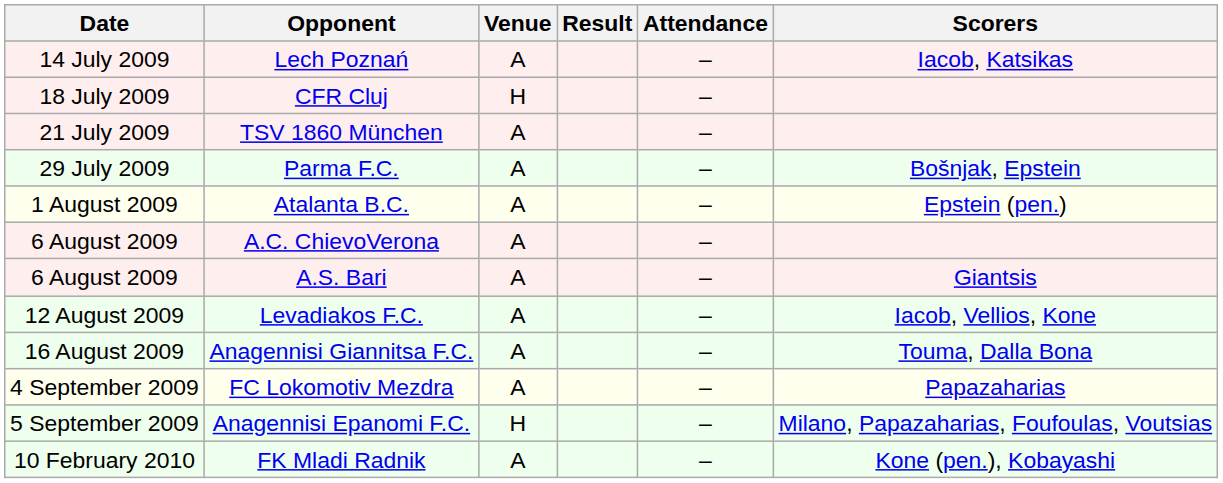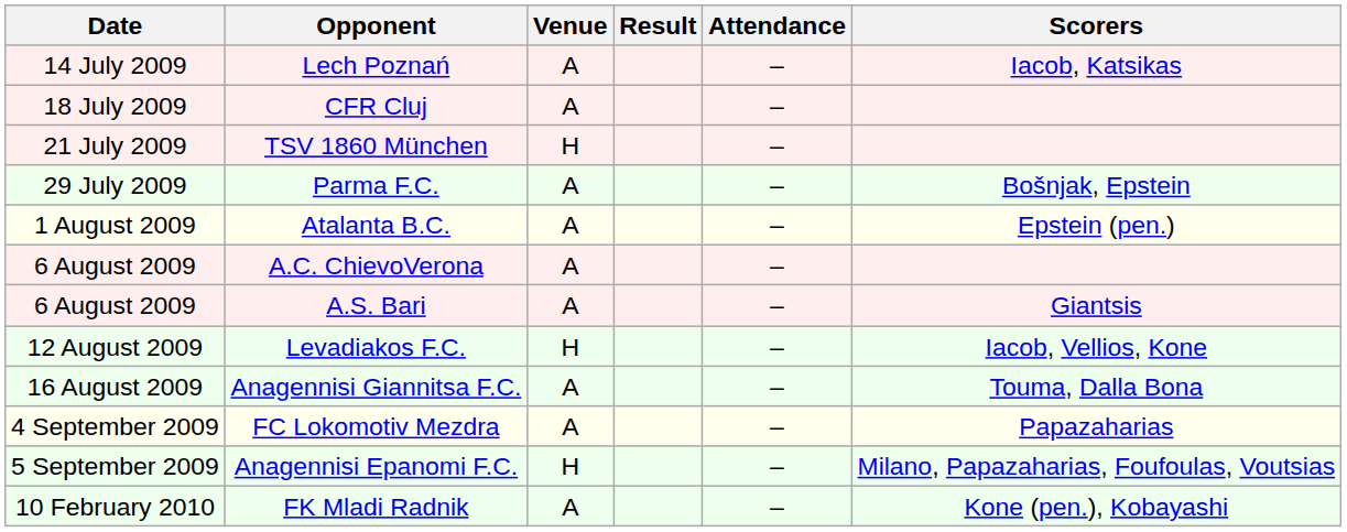CFR Cluj | Venue: H -> A
TSV 1860 München | Venue: A -> H
Levadiakos F.C. | Venue: A -> H
